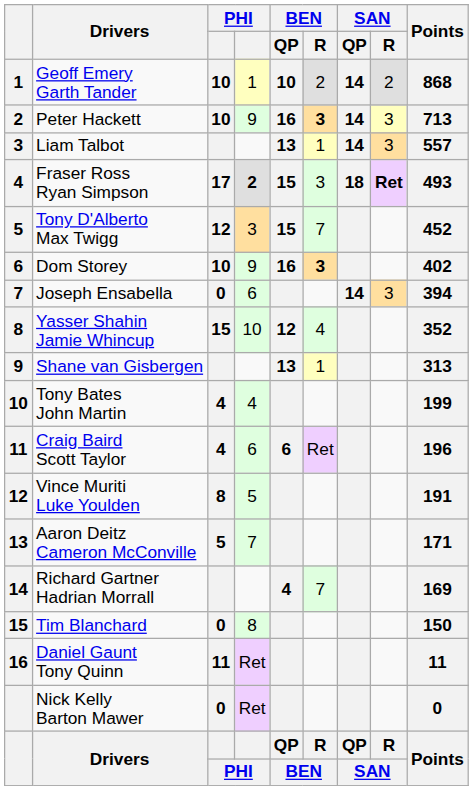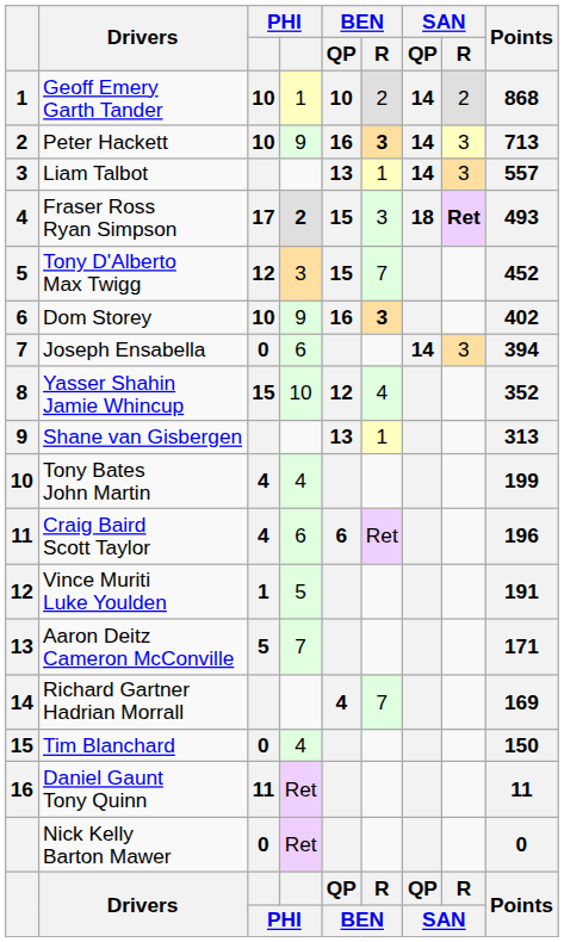Vince Muriti Luke Youlden | column 3: 8 -> 1
Tim Blanchard | column 4: 8 -> 4
